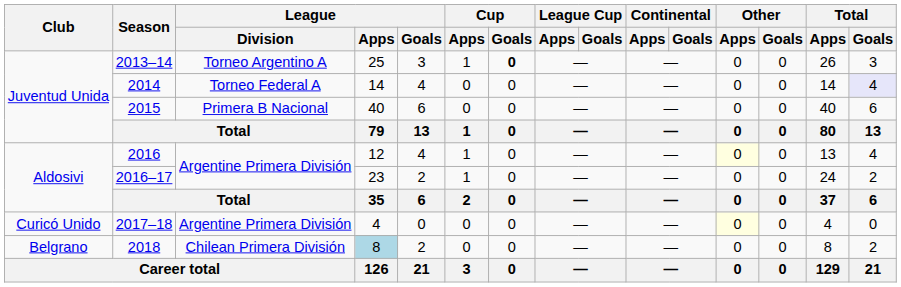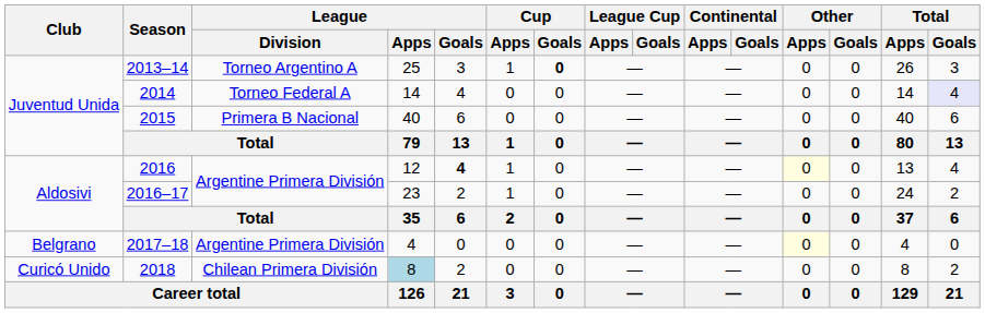2016 | League / Goals: normal -> bold
2017–18 | Club: Curicó Unido -> Belgrano
2018 | Club: Belgrano -> Curicó Unido
